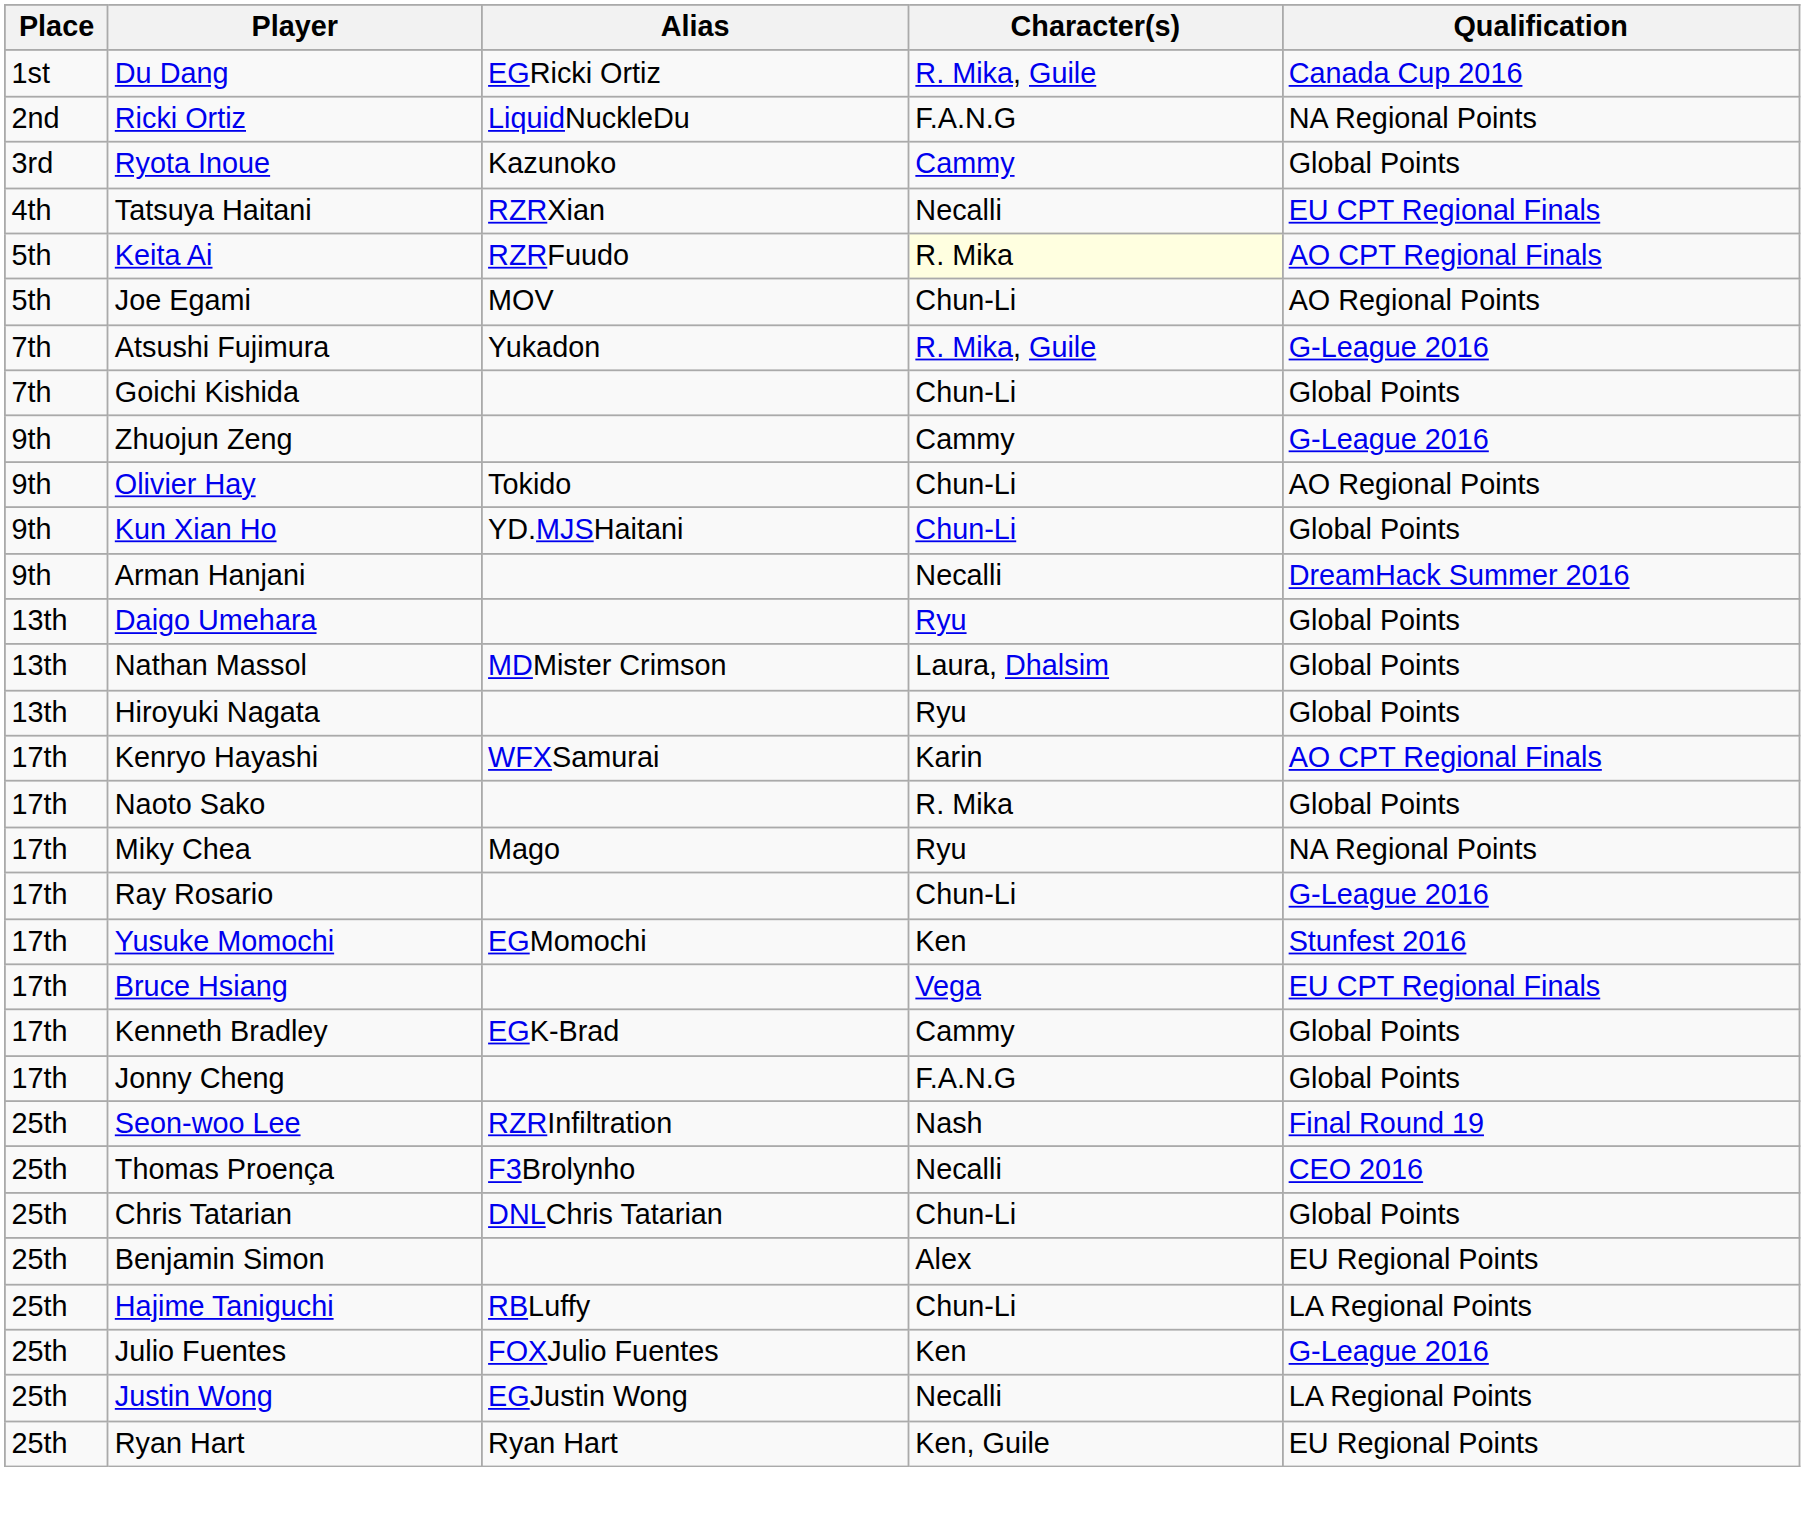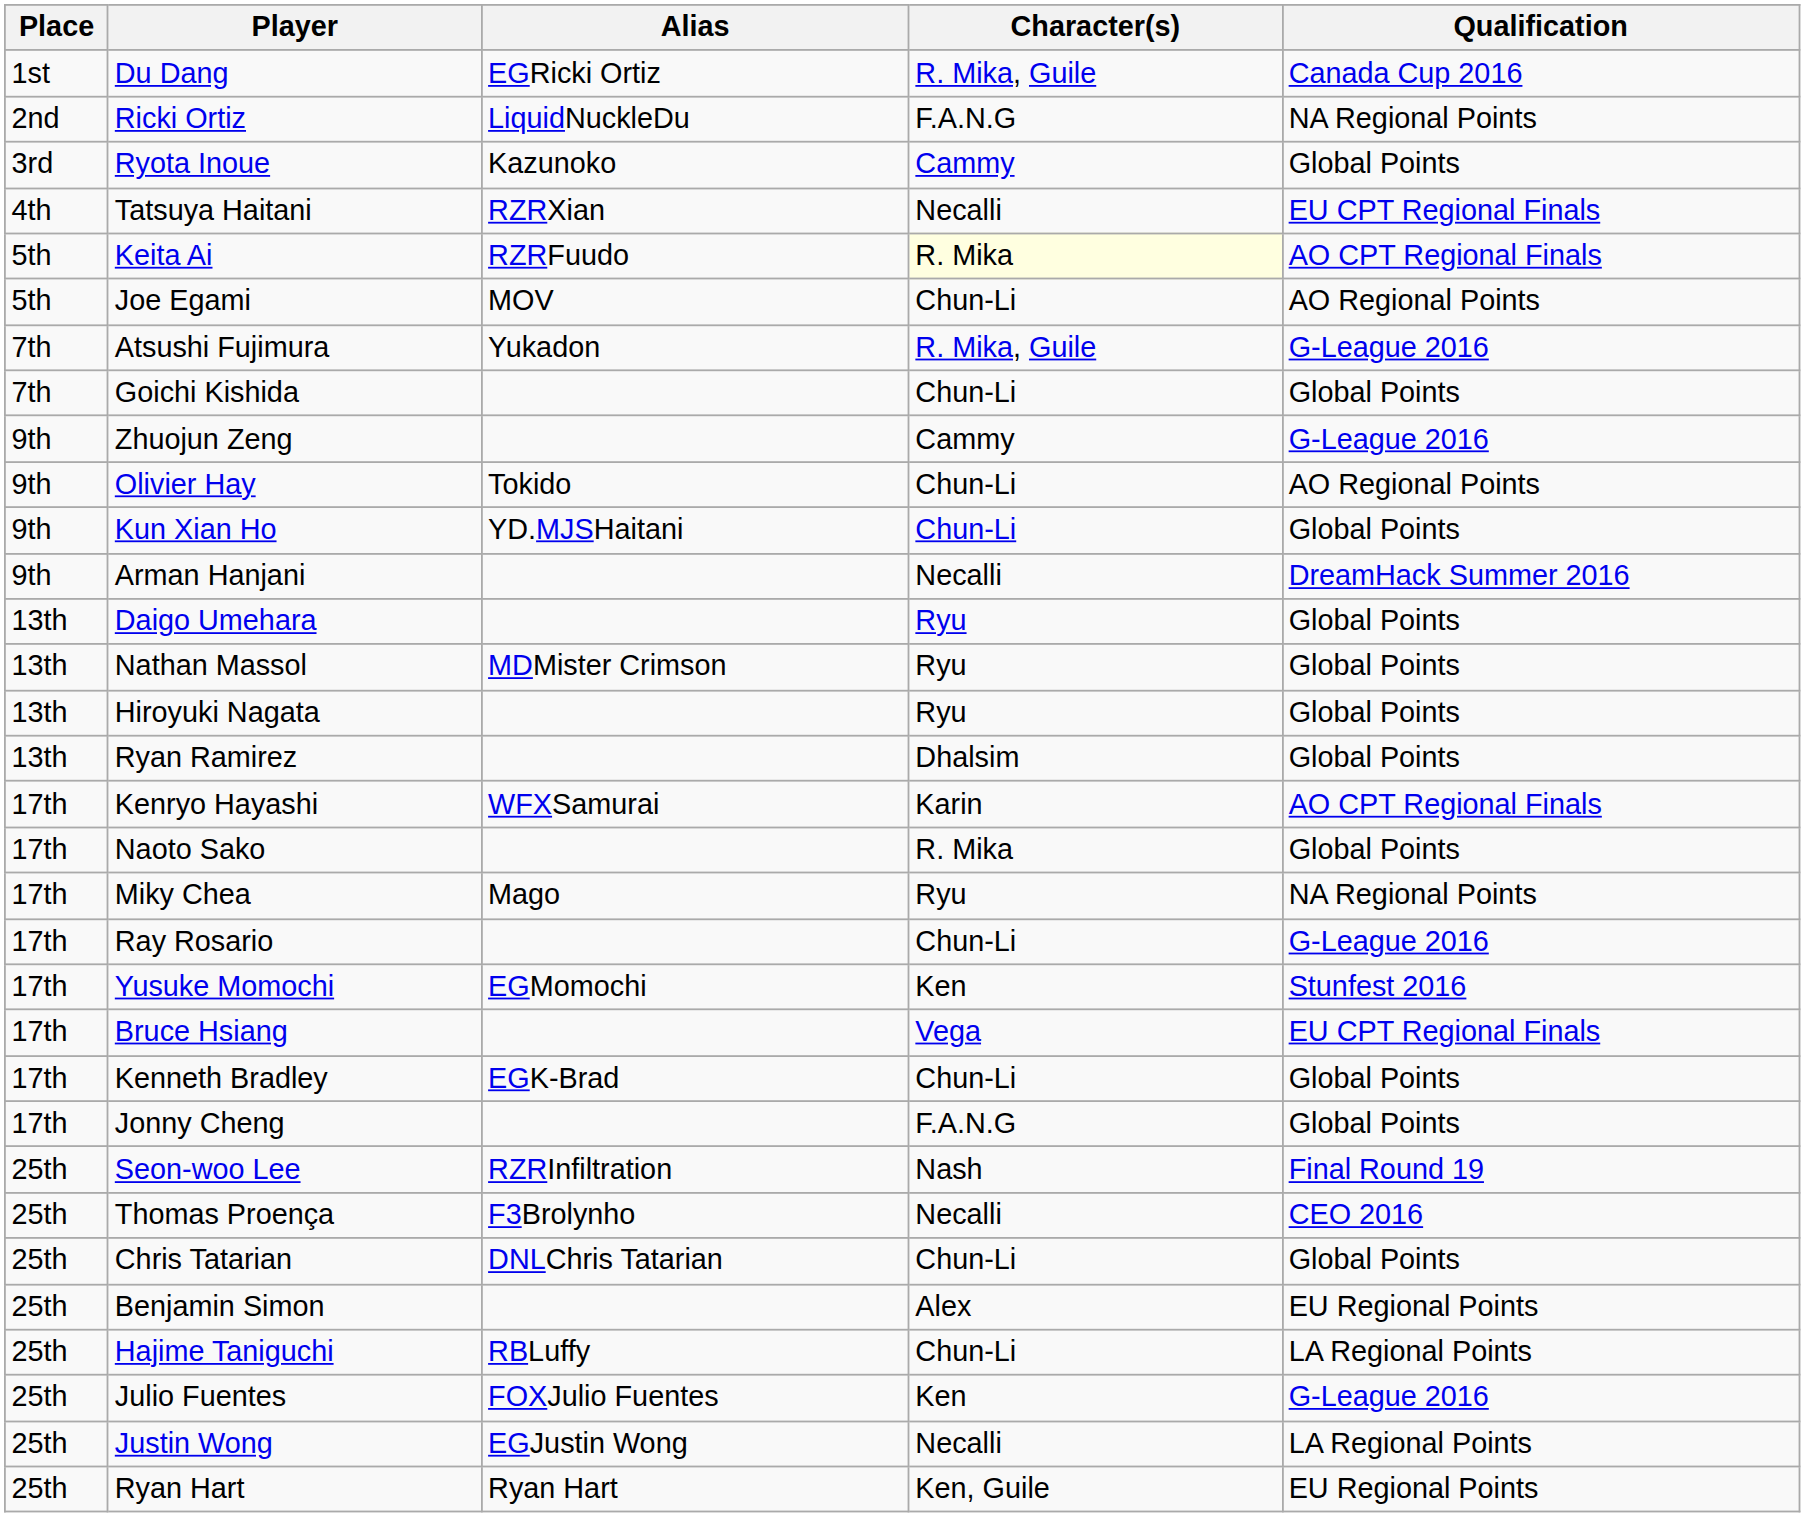Nathan Massol | Character(s): Laura, Dhalsim -> Ryu
+ row: 13th | Ryan Ramirez | Dhalsim | Global Points
Kenneth Bradley | Character(s): Cammy -> Chun-Li
